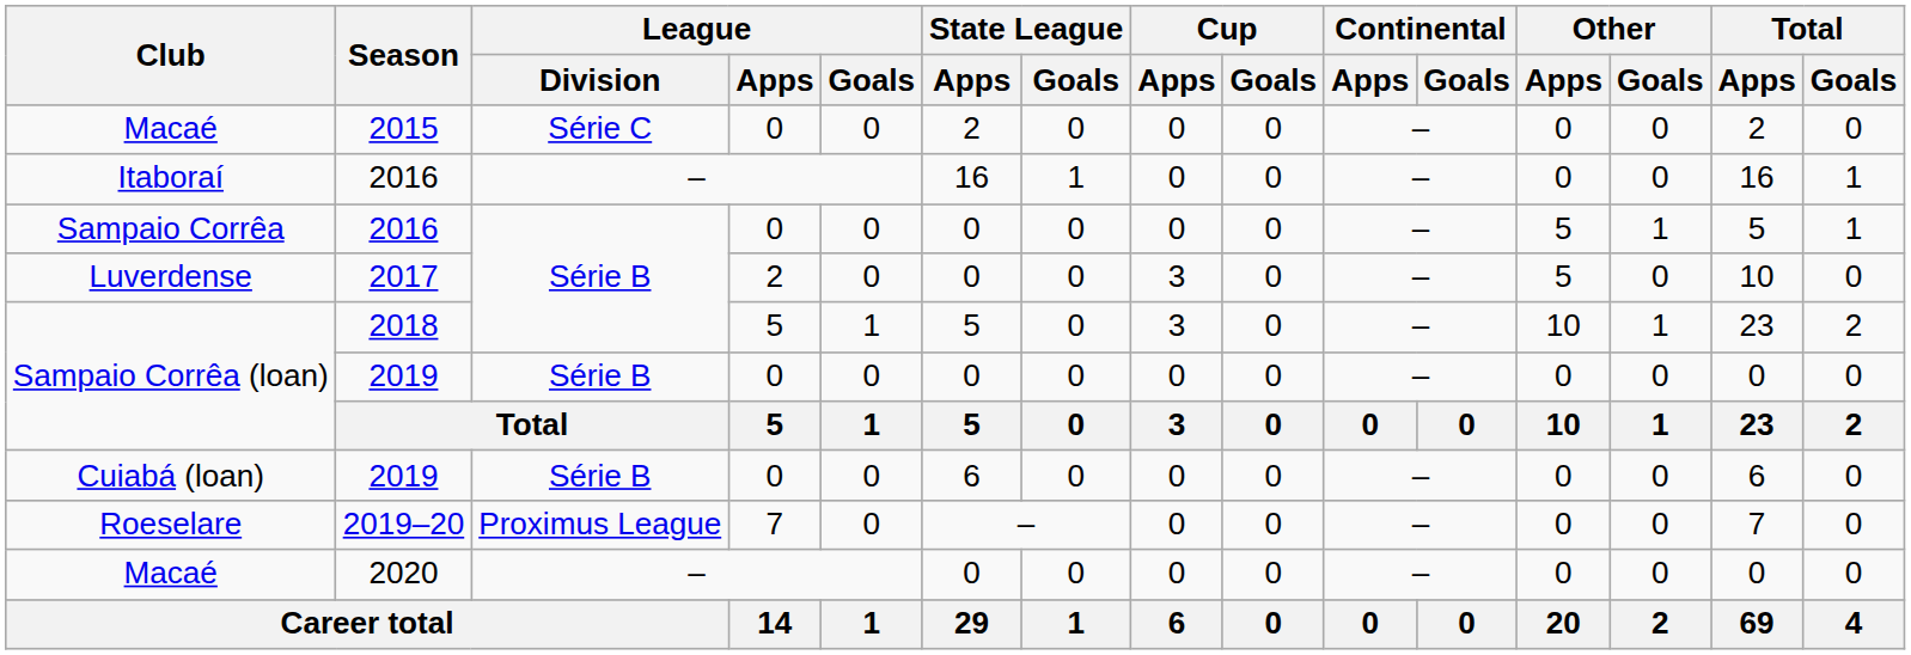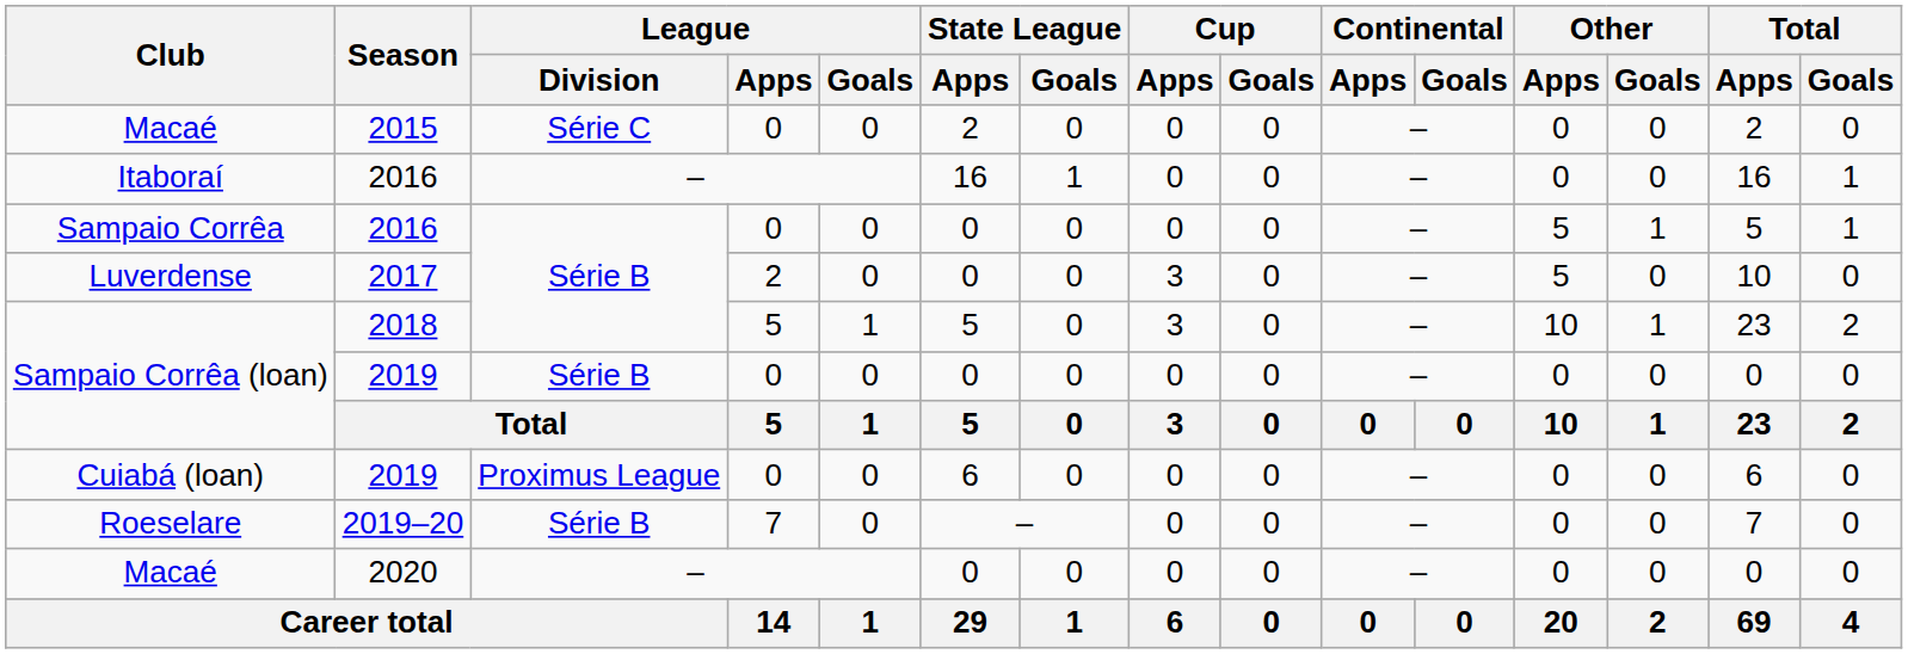Cuiabá (loan) | League / Division: Série B -> Proximus League
Roeselare | League / Division: Proximus League -> Série B
